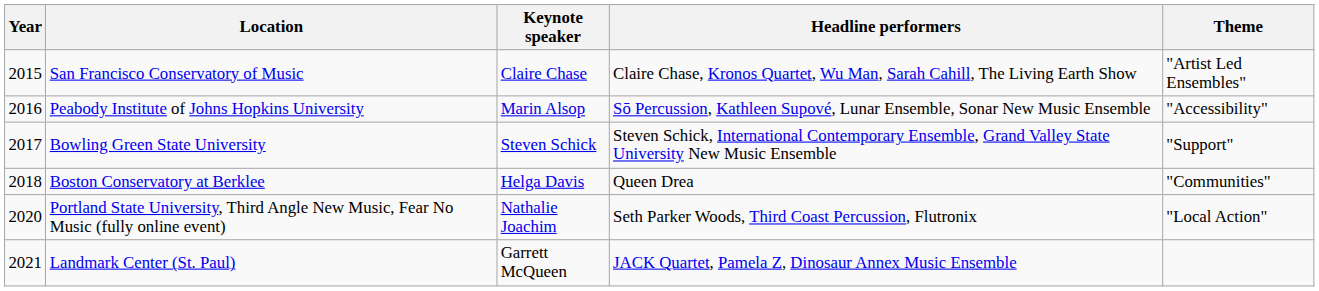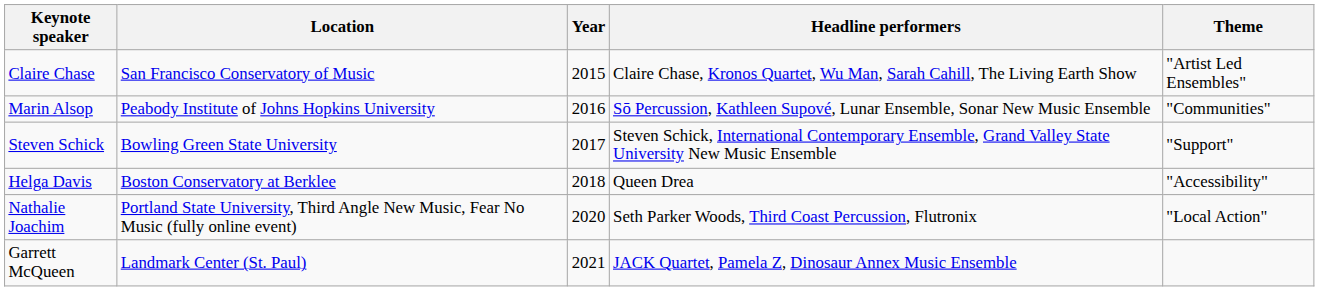columns swapped: Year <-> Keynote speaker
Peabody Institute of Johns Hopkins University | Theme: "Accessibility" -> "Communities"
Boston Conservatory at Berklee | Theme: "Communities" -> "Accessibility"
